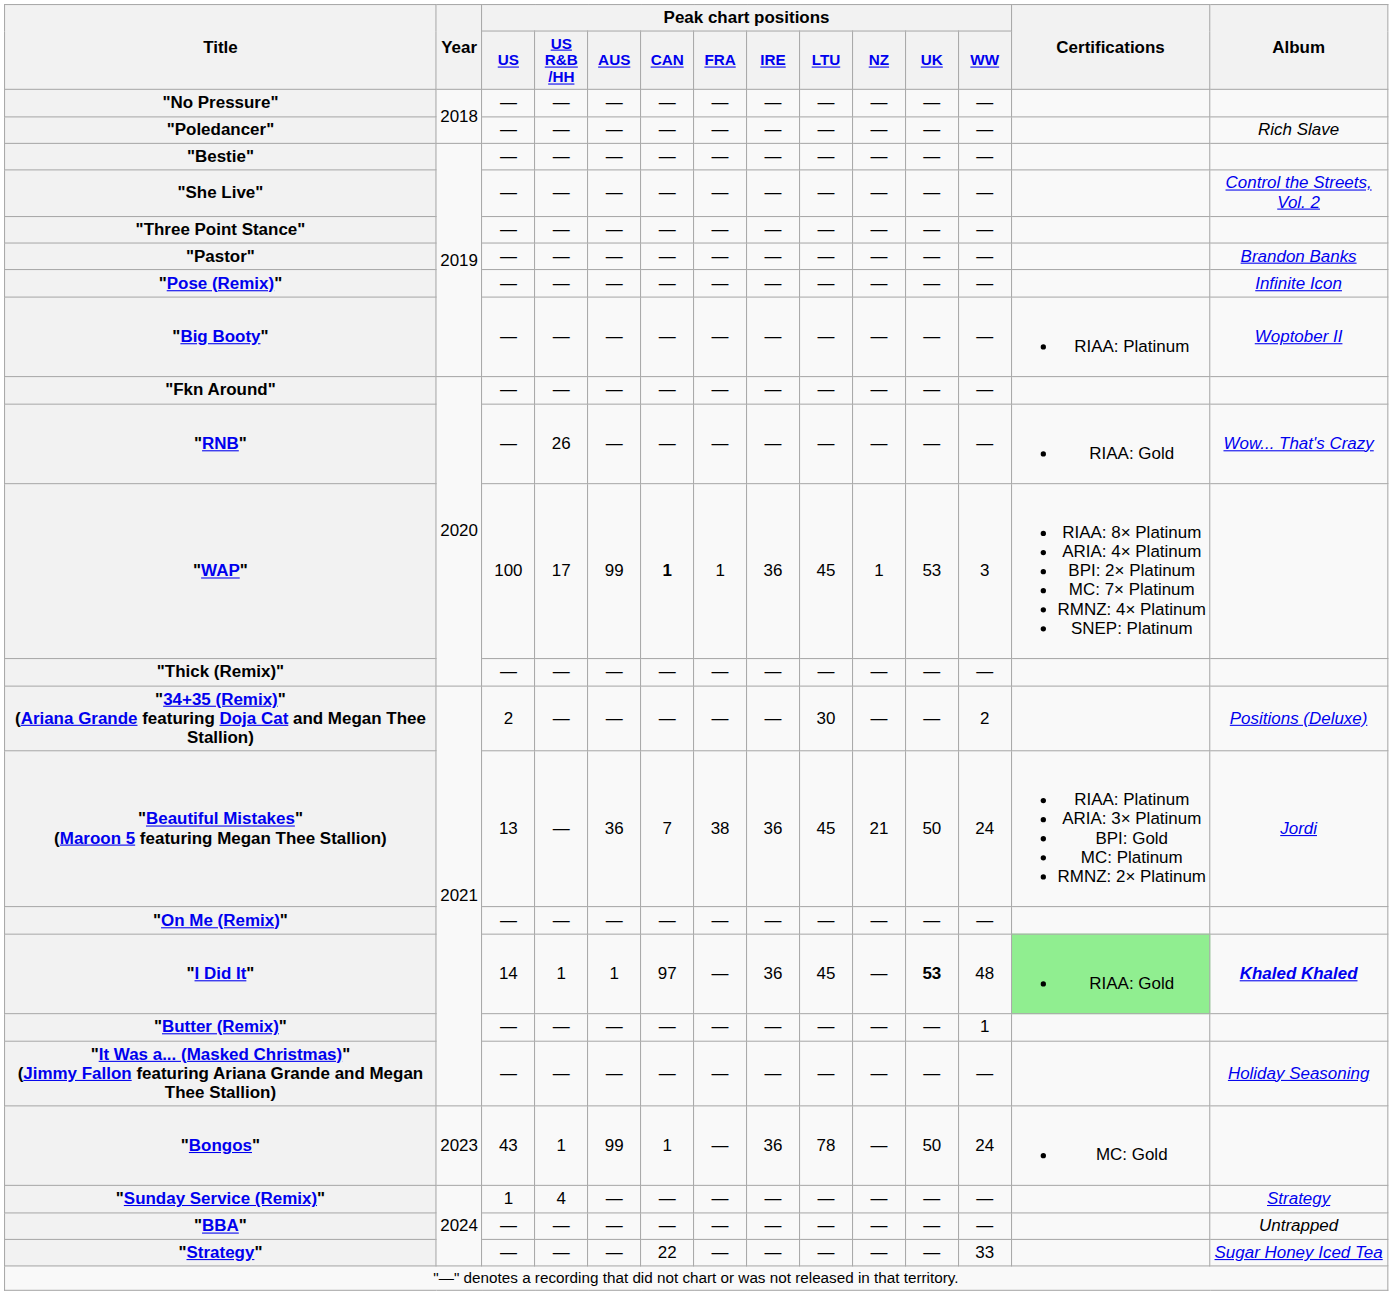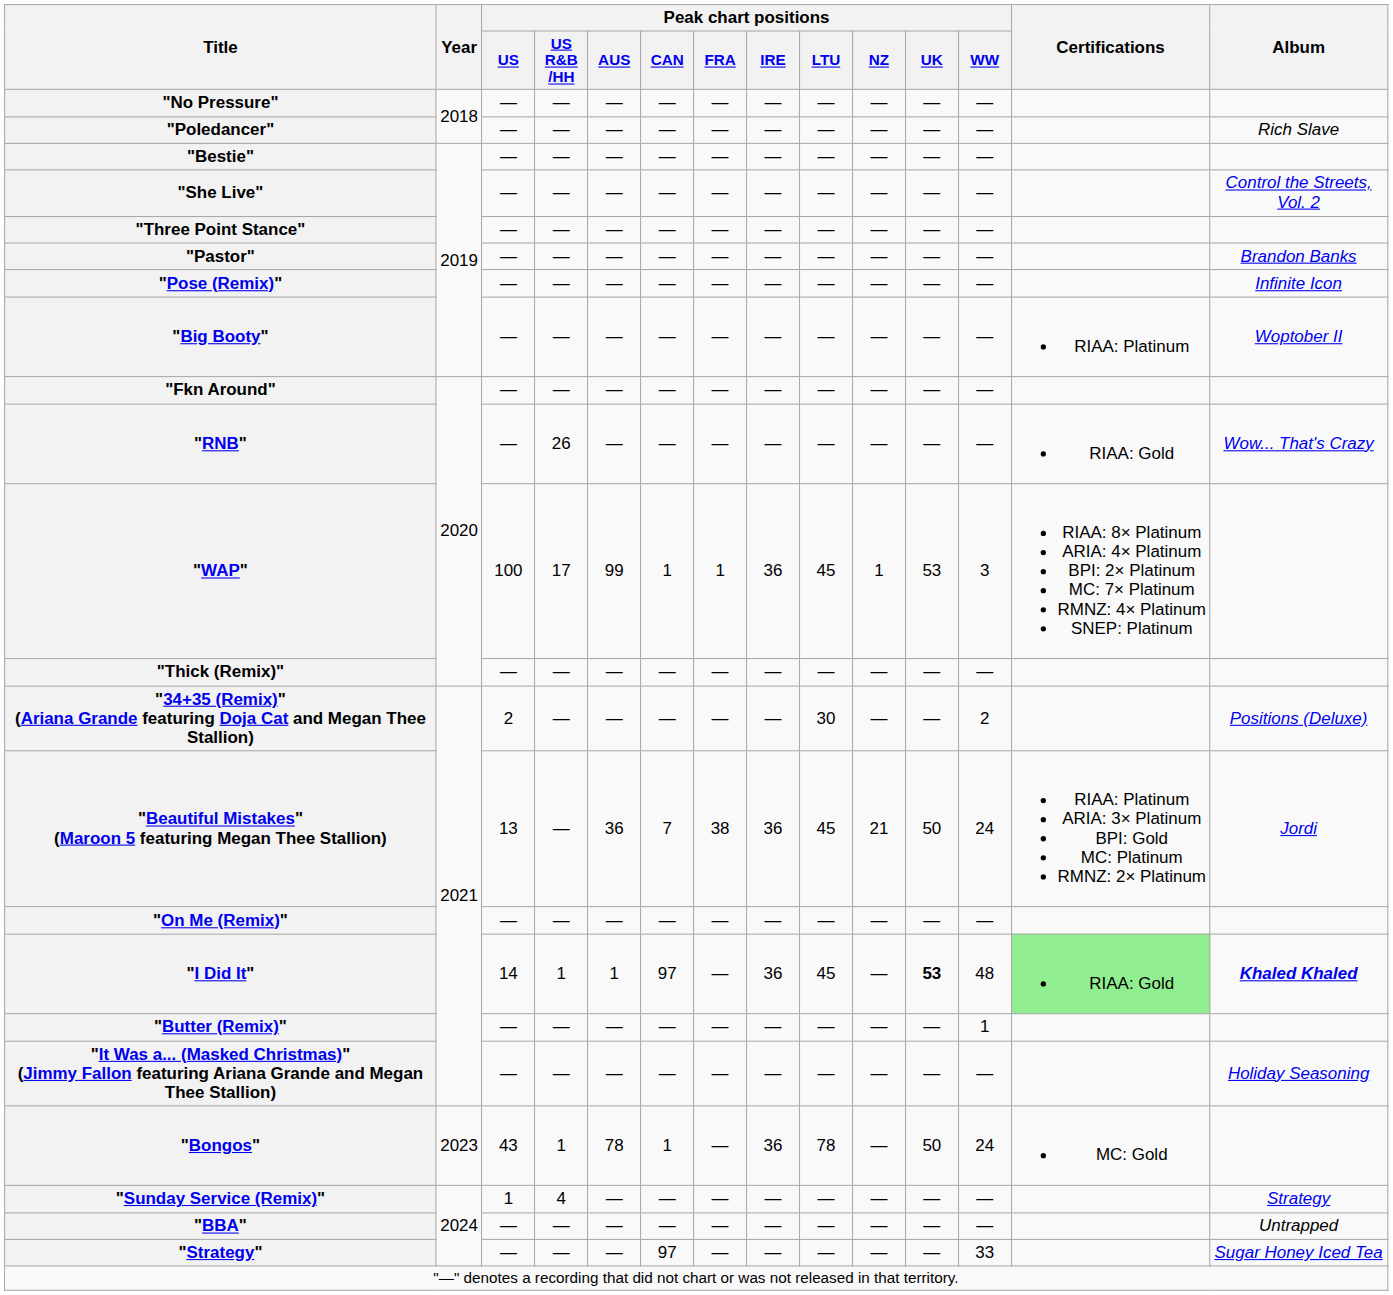"WAP" | Peak chart positions / CAN: bold -> normal
"Bongos" | Peak chart positions / AUS: 99 -> 78
"Strategy" | Peak chart positions / CAN: 22 -> 97
